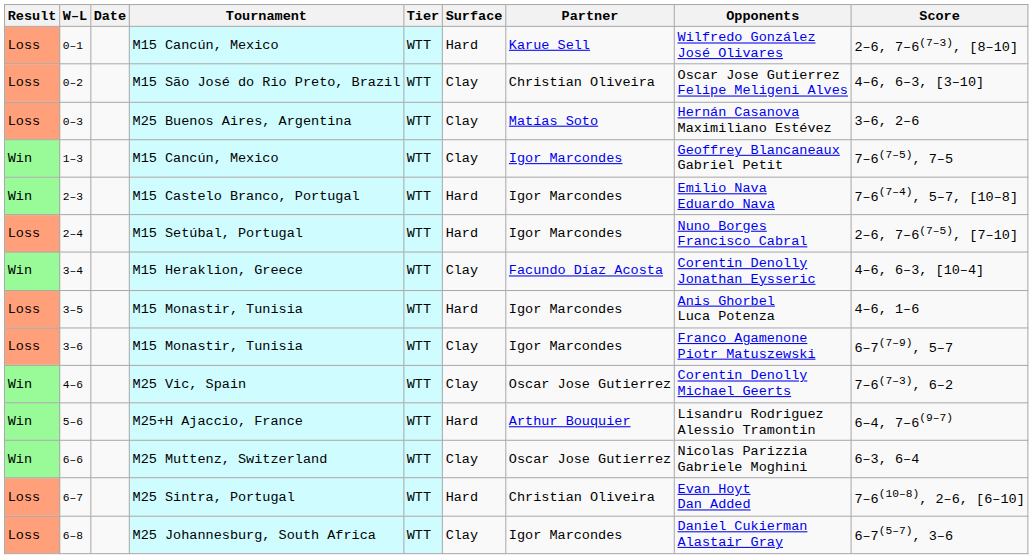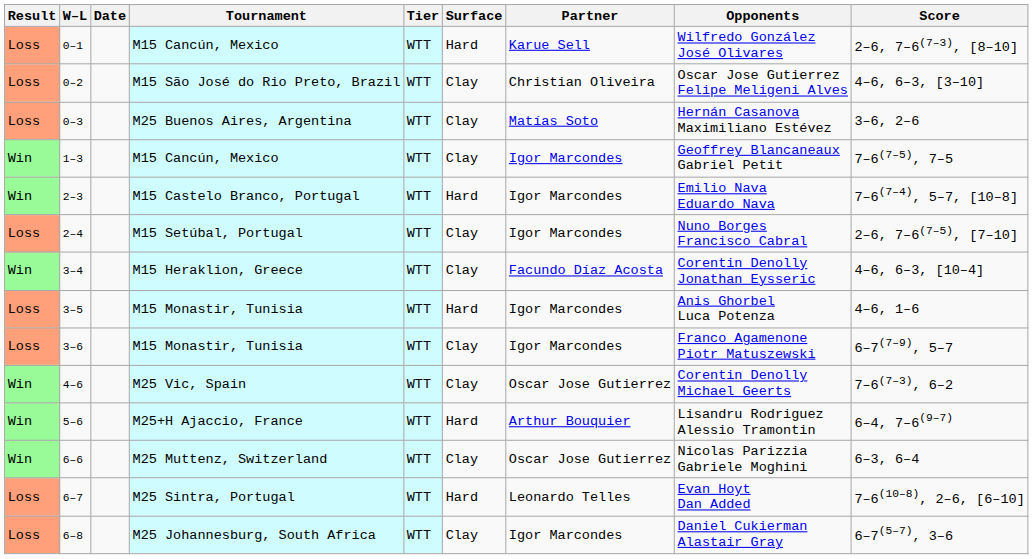2–4 | Surface: Hard -> Clay
6–7 | Partner: Christian Oliveira -> Leonardo Telles
